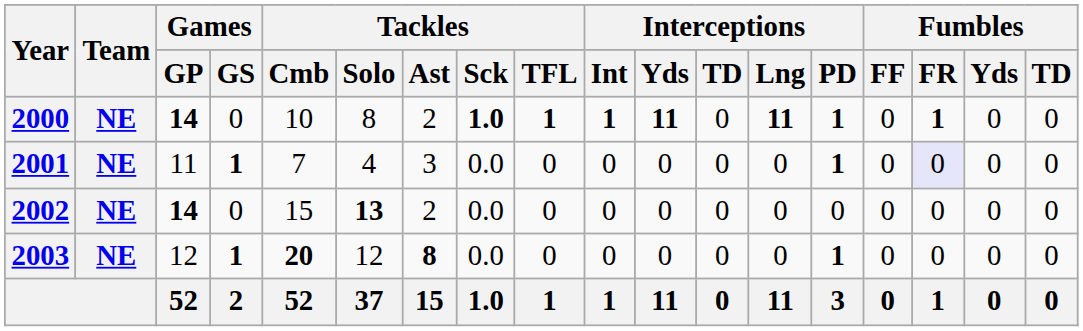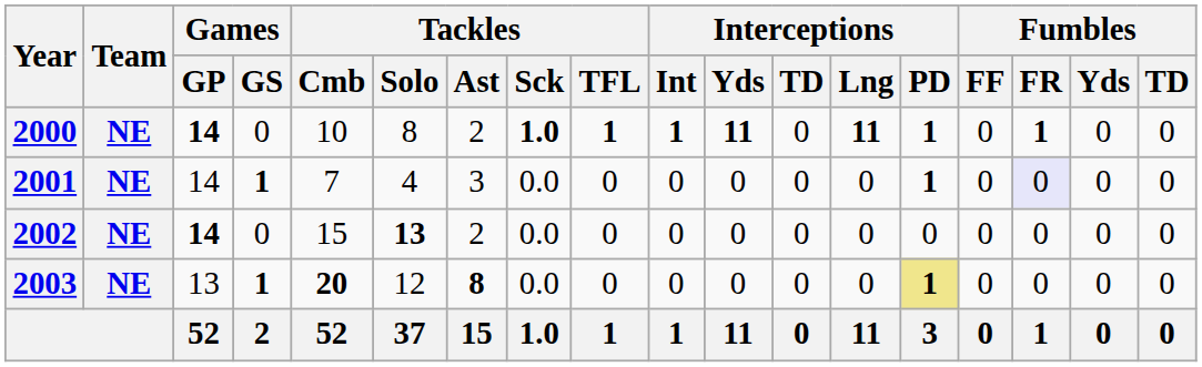2001 | Games / GP: 11 -> 14
2003 | Games / GP: 12 -> 13
2003 | Interceptions / PD: no background -> khaki background
